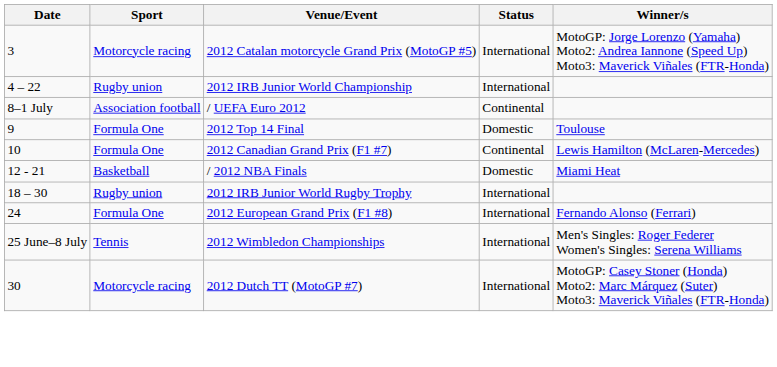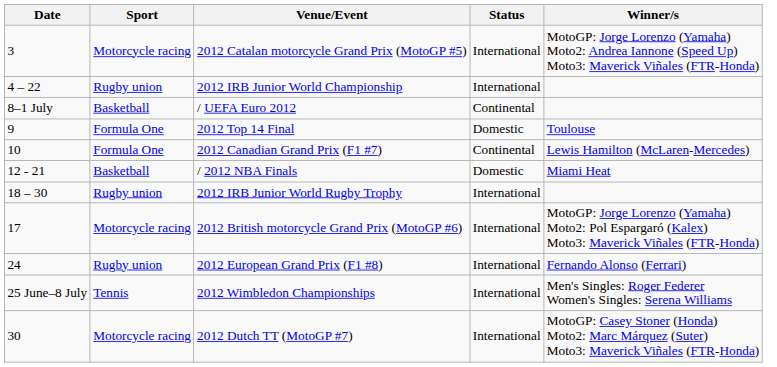/ UEFA Euro 2012 | Sport: Association football -> Basketball
+ row: 17 | Motorcycle racing | 2012 British motorcycle Grand Prix (MotoGP #6) | International | MotoGP: Jorge Lorenzo (Yamaha) Moto2: Pol Espargaró (Kalex) Moto3: Maverick Viñales (FTR-Honda)
2012 European Grand Prix (F1 #8) | Sport: Formula One -> Rugby union
